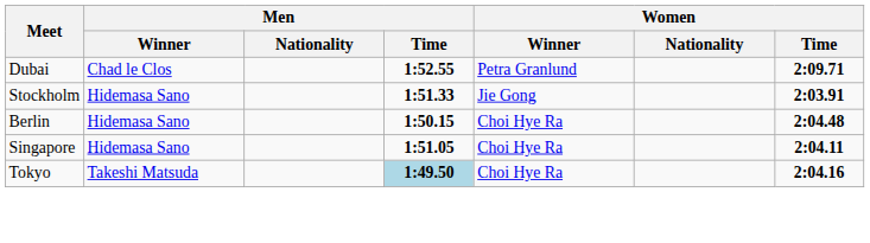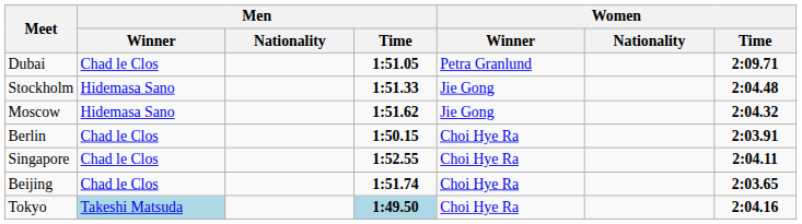Dubai | Men / Time: 1:52.55 -> 1:51.05
Stockholm | Women / Time: 2:03.91 -> 2:04.48
+ row: Moscow | Hidemasa Sano | 1:51.62 | Jie Gong | 2:04.32
Berlin | Men / Winner: Hidemasa Sano -> Chad le Clos
Berlin | Women / Time: 2:04.48 -> 2:03.91
Singapore | Men / Winner: Hidemasa Sano -> Chad le Clos
Singapore | Men / Time: 1:51.05 -> 1:52.55
+ row: Beijing | Chad le Clos | 1:51.74 | Choi Hye Ra | 2:03.65
Tokyo | Men / Winner: no background -> lightblue background
